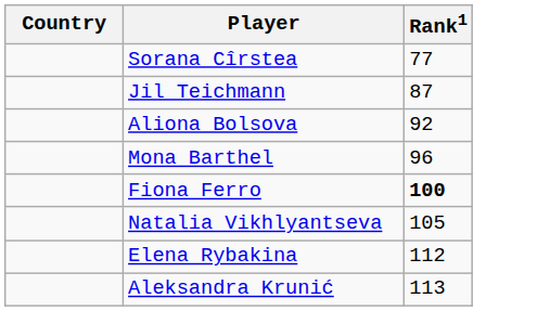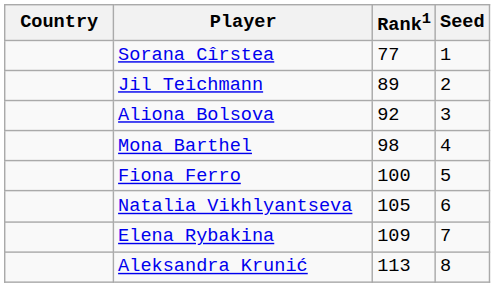+ column: Seed | 1 | 2 | 3 | 4 | 5 | 6 | 7 | 8
Jil Teichmann | Rank1: 87 -> 89
Mona Barthel | Rank1: 96 -> 98
Fiona Ferro | Rank1: bold -> normal
Elena Rybakina | Rank1: 112 -> 109
